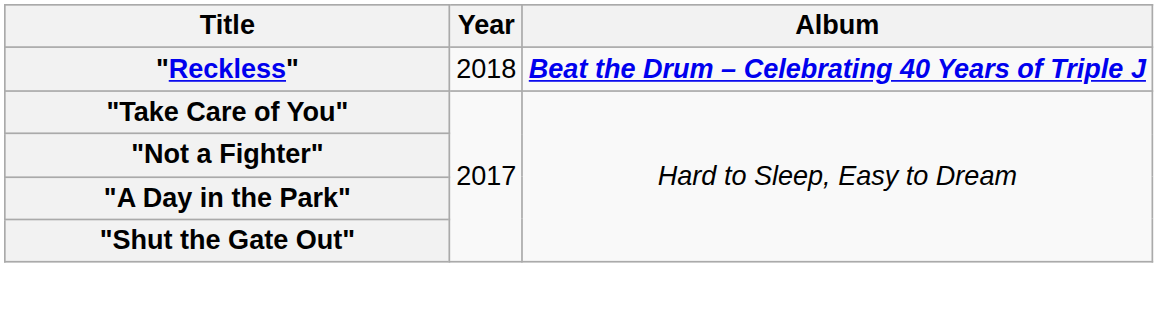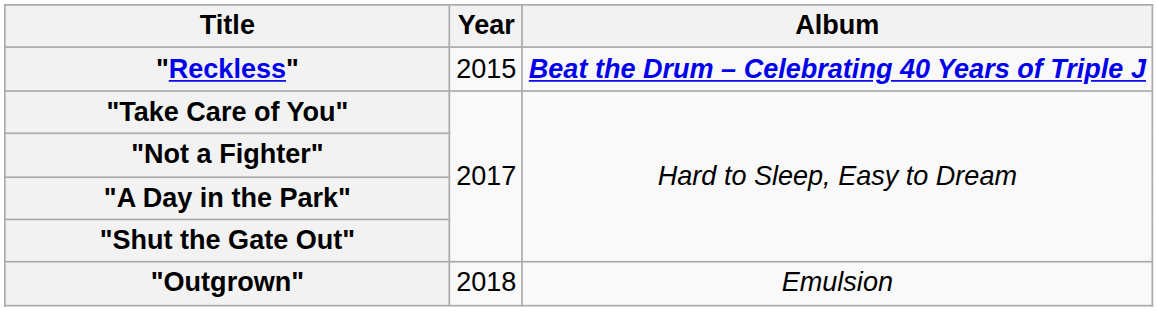"Reckless" | Year: 2018 -> 2015
+ row: "Outgrown" | 2018 | Emulsion
